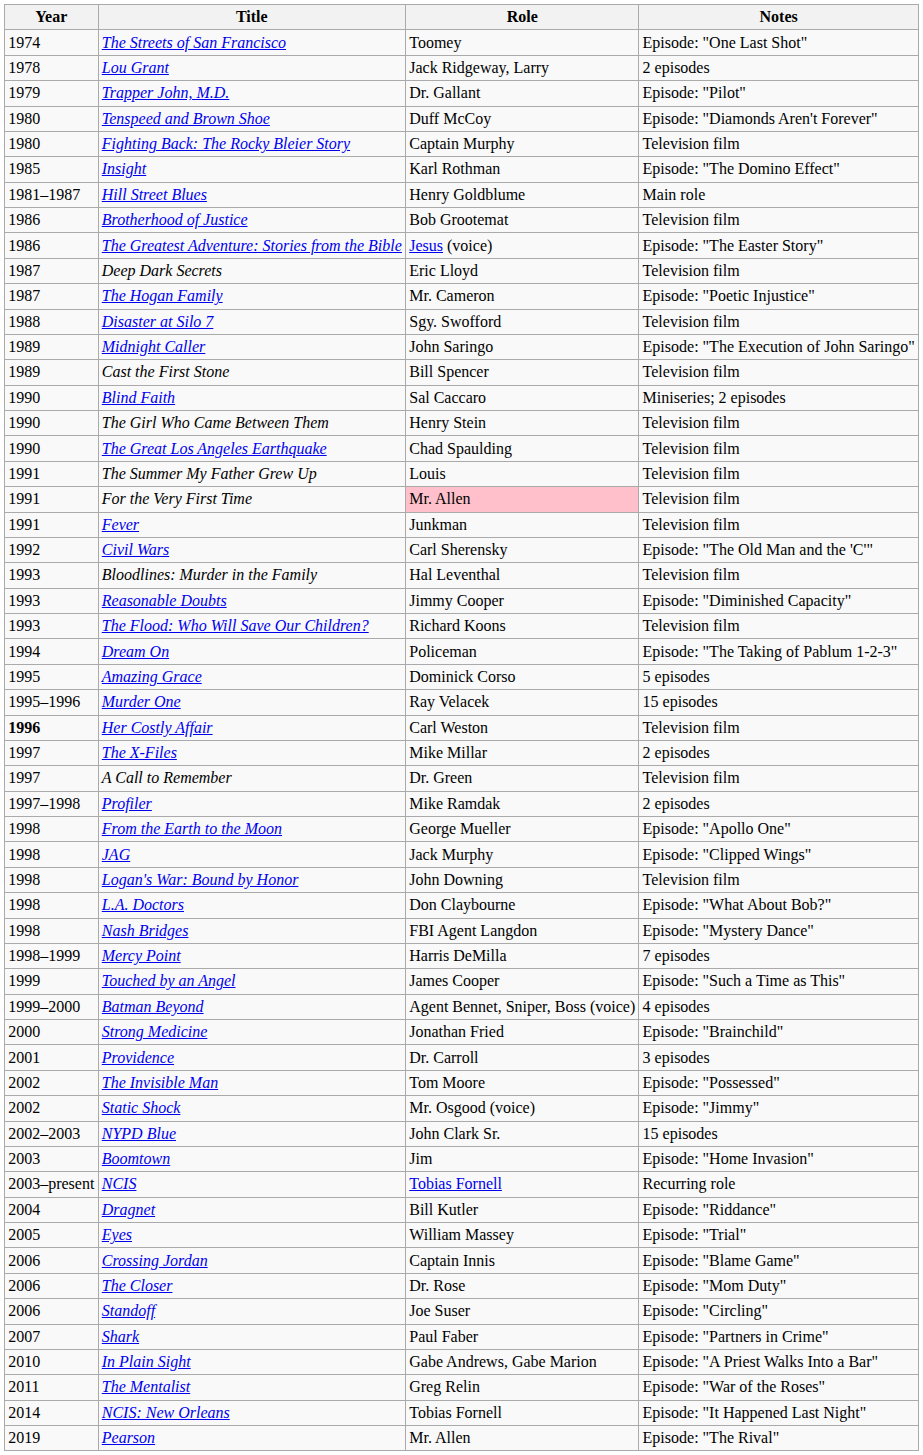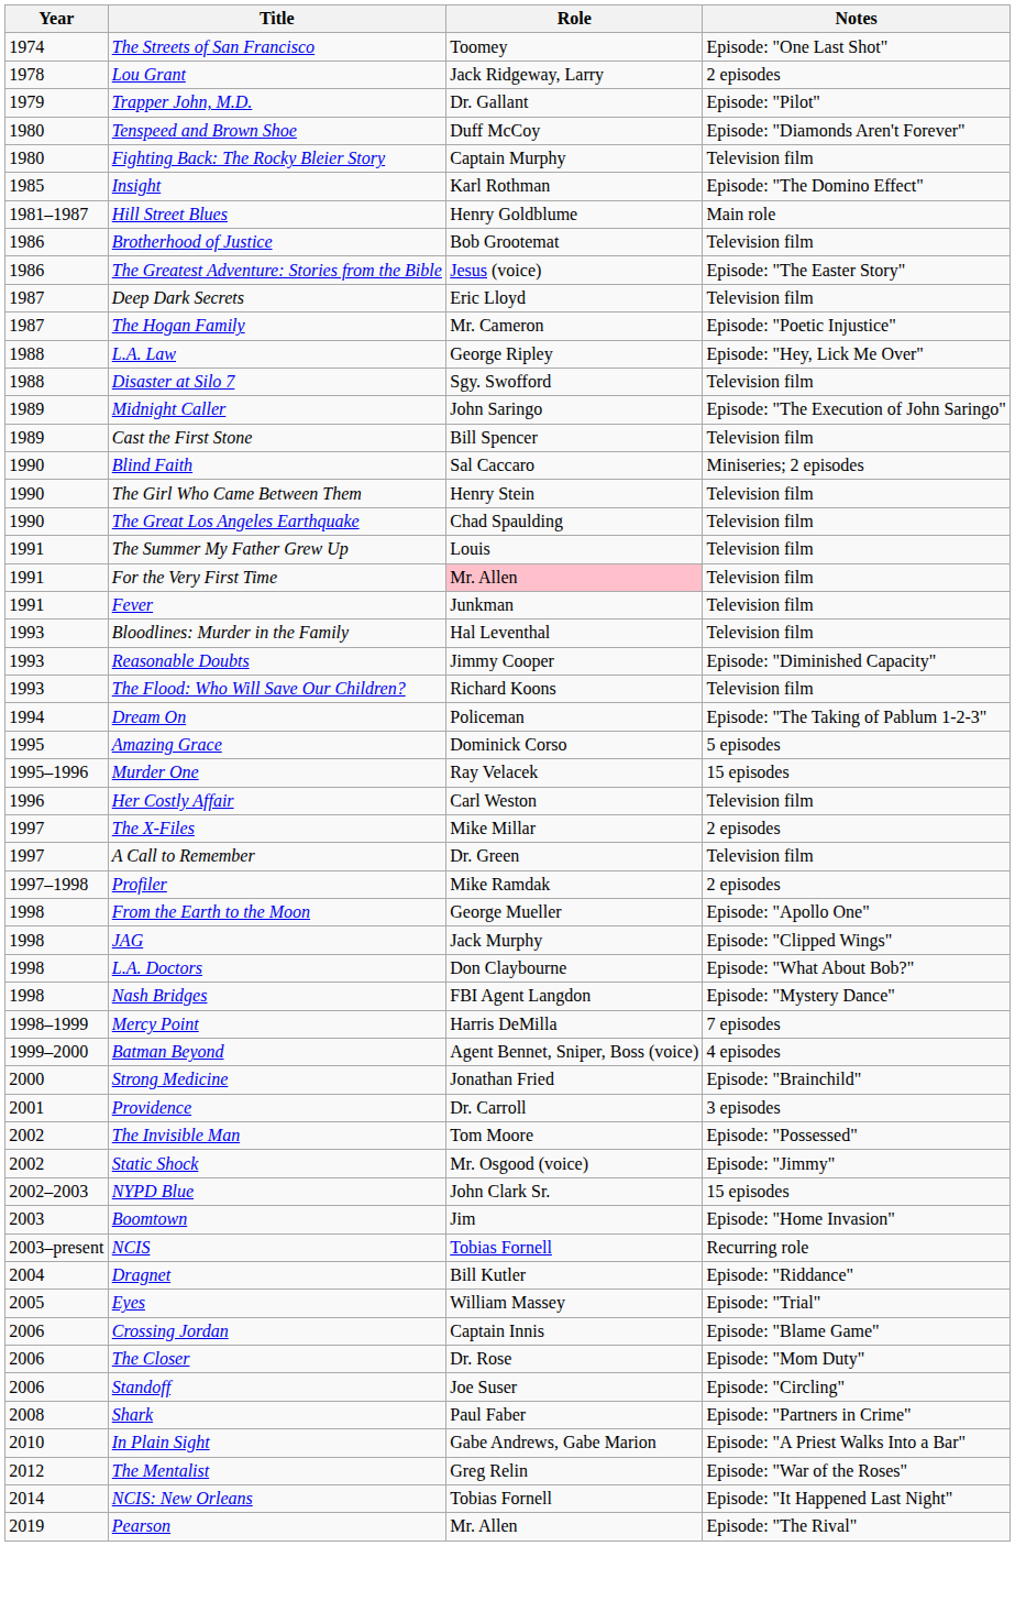+ row: 1988 | L.A. Law | George Ripley | Episode: "Hey, Lick Me Over"
- row: 1992 | Civil Wars | Carl Sherensky | Episode: "The Old Man and the 'C'"
Her Costly Affair | Year: bold -> normal
- row: 1998 | Logan's War: Bound by Honor | John Downing | Television film
- row: 1999 | Touched by an Angel | James Cooper | Episode: "Such a Time as This"
Shark | Year: 2007 -> 2008
The Mentalist | Year: 2011 -> 2012
